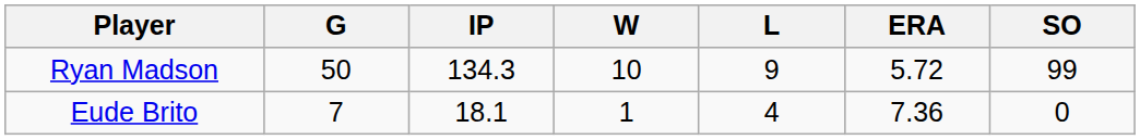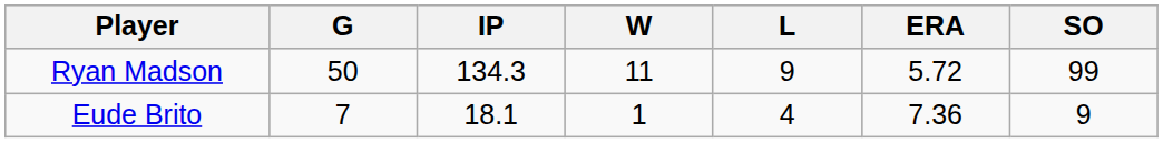Ryan Madson | W: 10 -> 11
Eude Brito | SO: 0 -> 9
